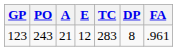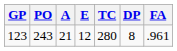123 | TC: 283 -> 280
